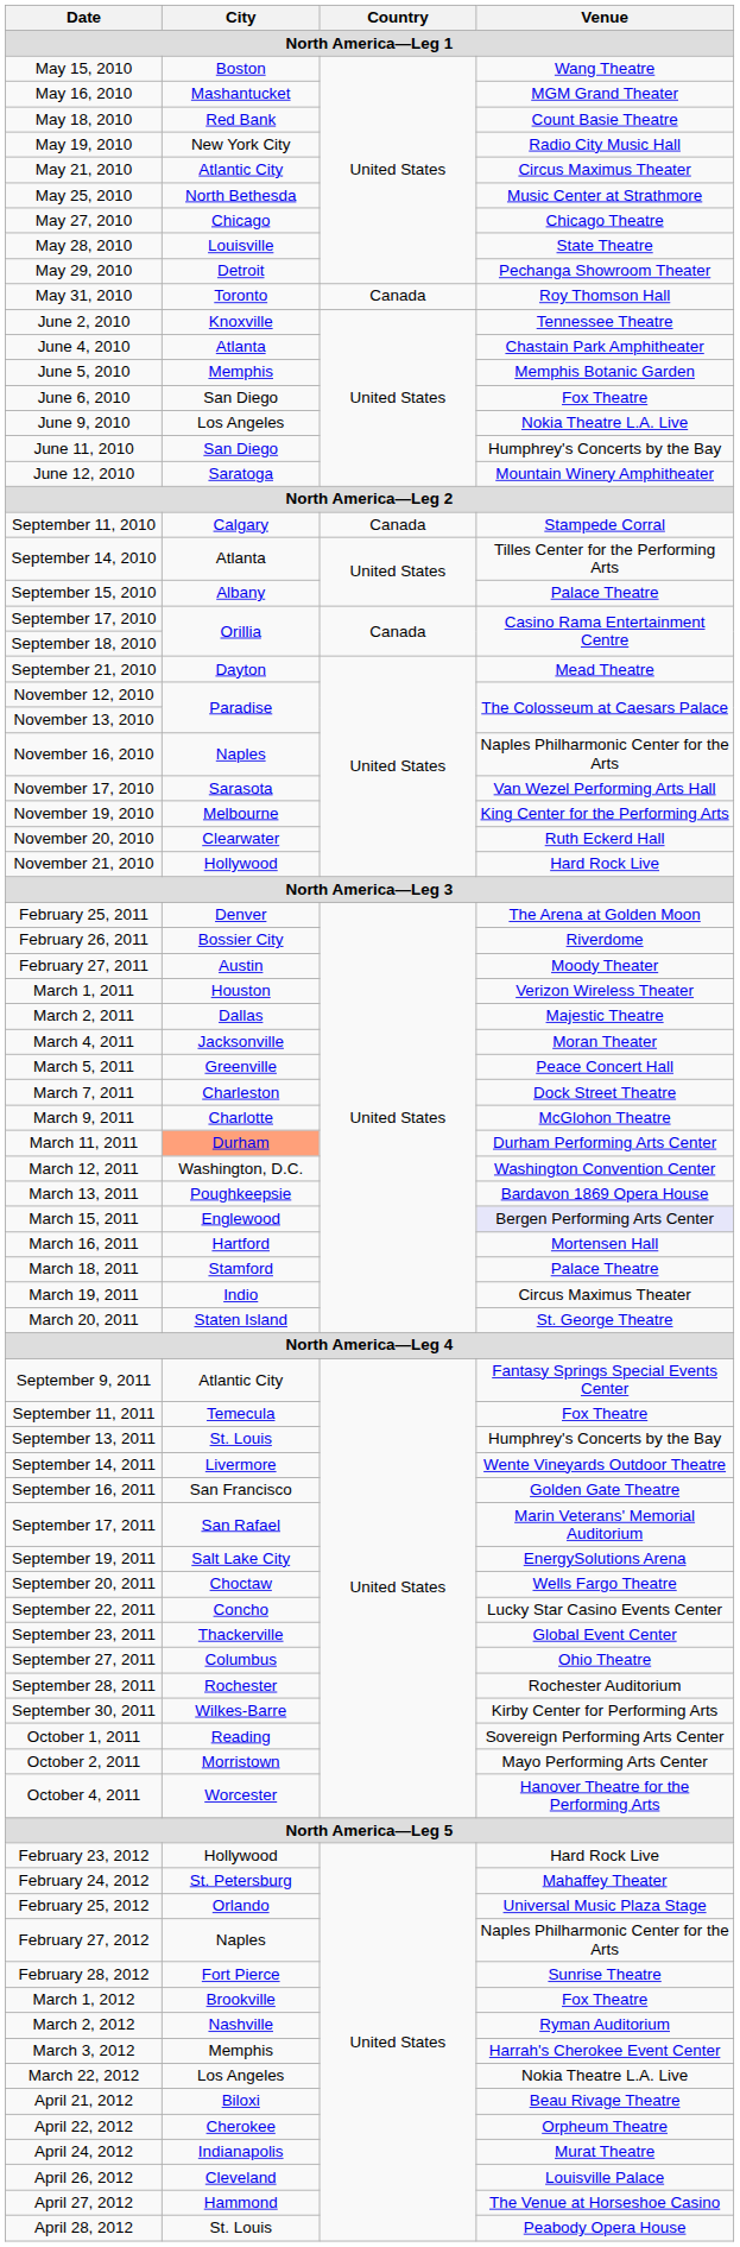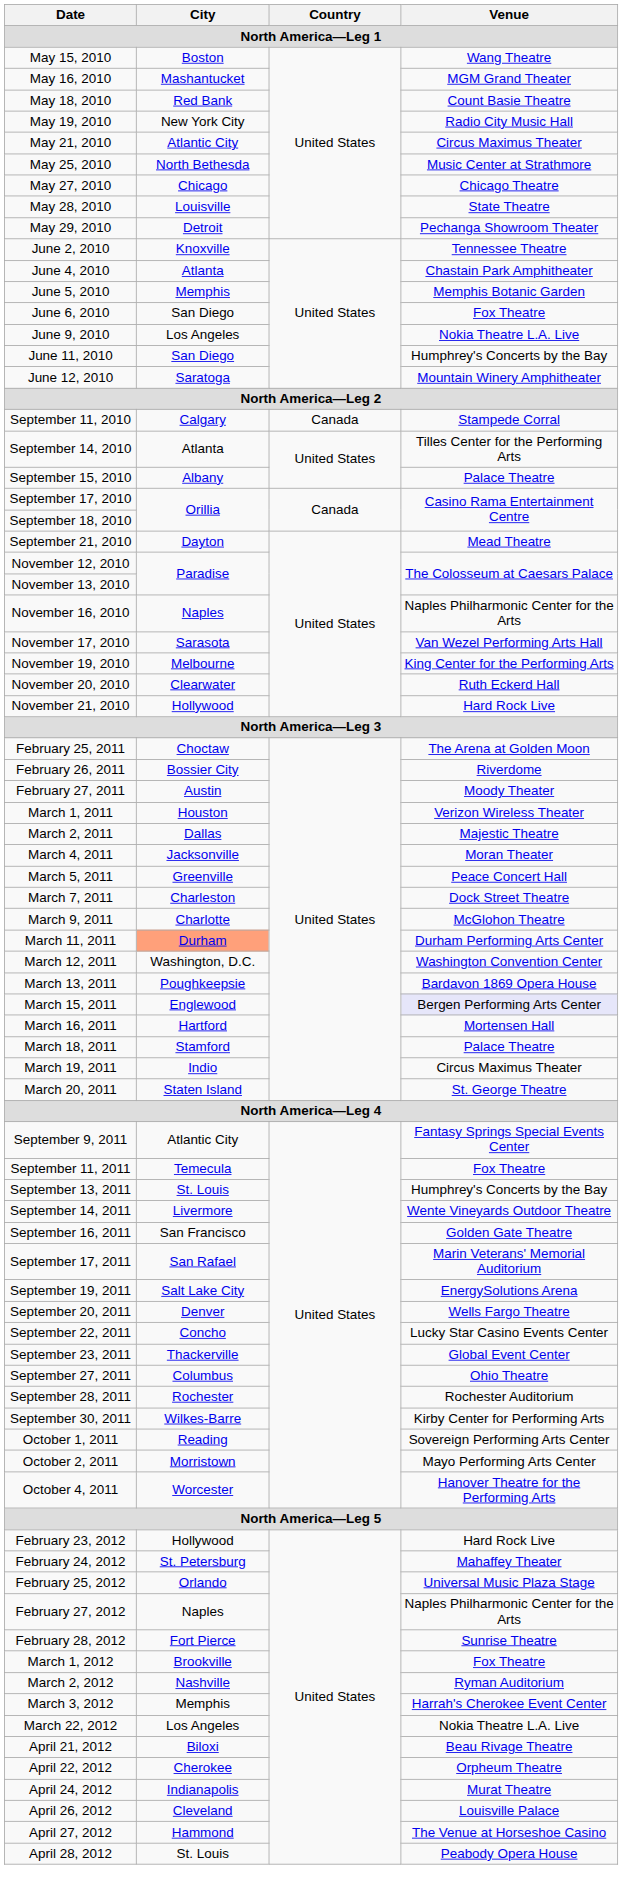- row: May 31, 2010 | Toronto | Canada | Roy Thomson Hall
February 25, 2011 | City: Denver -> Choctaw
September 20, 2011 | City: Choctaw -> Denver
